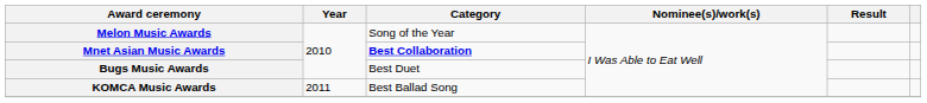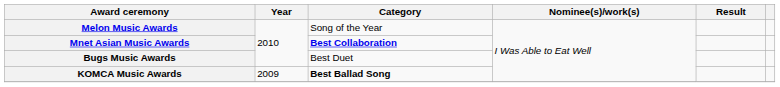KOMCA Music Awards | Year: 2011 -> 2009
KOMCA Music Awards | Category: normal -> bold
